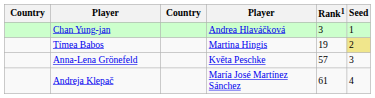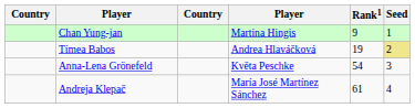Chan Yung-jan | column 4: Andrea Hlaváčková -> Martina Hingis
Chan Yung-jan | Rank1: 3 -> 9
Tímea Babos | column 4: Martina Hingis -> Andrea Hlaváčková
Anna-Lena Grönefeld | Rank1: 57 -> 54
